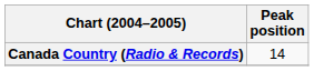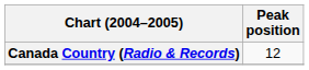Canada Country (Radio & Records) | Peak position: 14 -> 12
